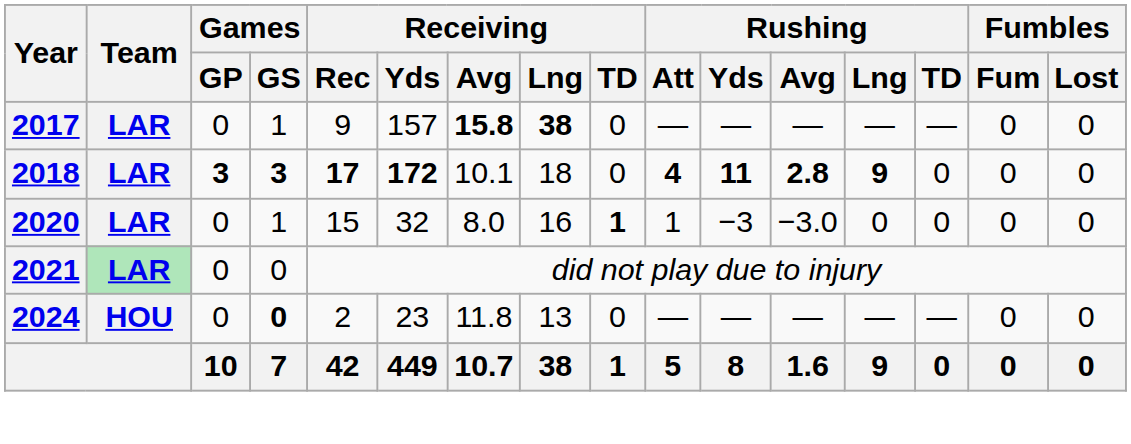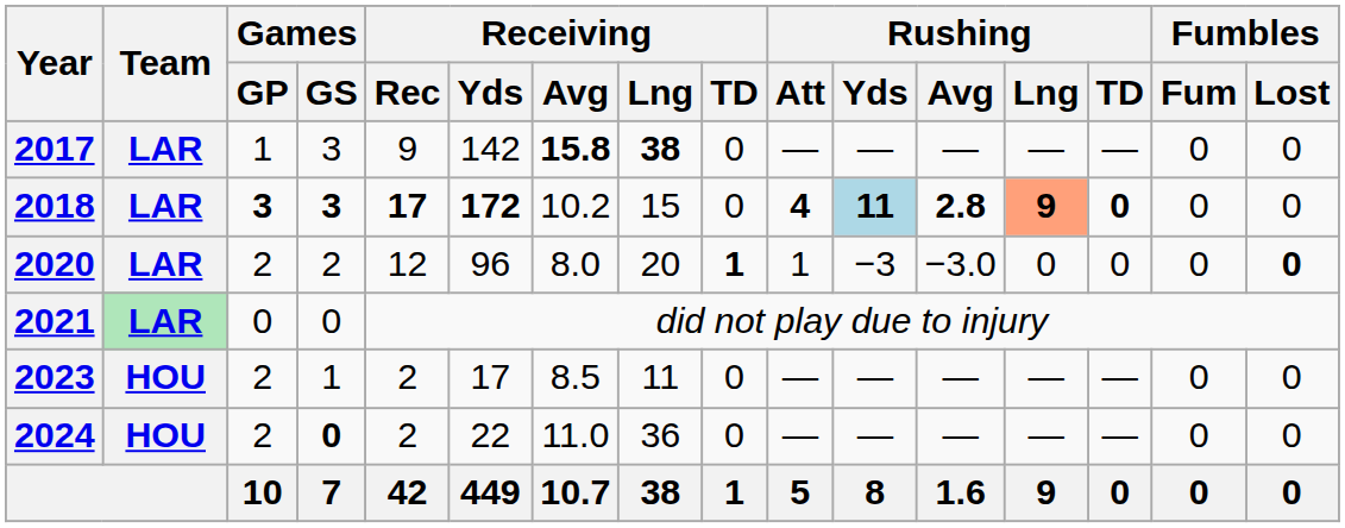2017 | Games / GP: 0 -> 1
2017 | Games / GS: 1 -> 3
2017 | Receiving / Yds: 157 -> 142
2018 | Receiving / Avg: 10.1 -> 10.2
2018 | Receiving / Lng: 18 -> 15
2018 | Rushing / Yds: no background -> lightblue background
2018 | Rushing / Lng: no background -> lightsalmon background
2018 | Rushing / TD: normal -> bold
2020 | Games / GP: 0 -> 2
2020 | Games / GS: 1 -> 2
2020 | Receiving / Rec: 15 -> 12
2020 | Receiving / Yds: 32 -> 96
2020 | Receiving / Lng: 16 -> 20
2020 | Fumbles / Lost: normal -> bold
+ row: 2023 | HOU | 2 | 1 | 2 | 17 | 8.5 | 11 | 0 | — | — | — | — | — | 0 | 0
2024 | Games / GP: 0 -> 2
2024 | Receiving / Yds: 23 -> 22
2024 | Receiving / Avg: 11.8 -> 11.0
2024 | Receiving / Lng: 13 -> 36
